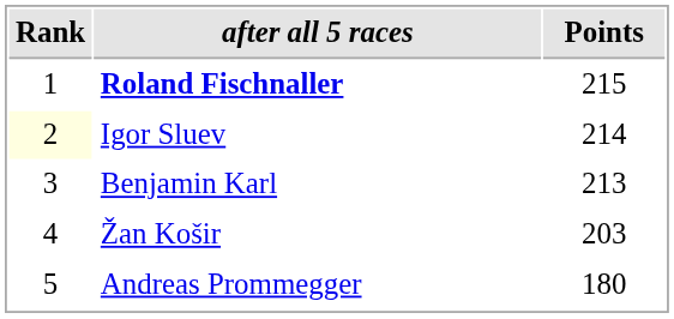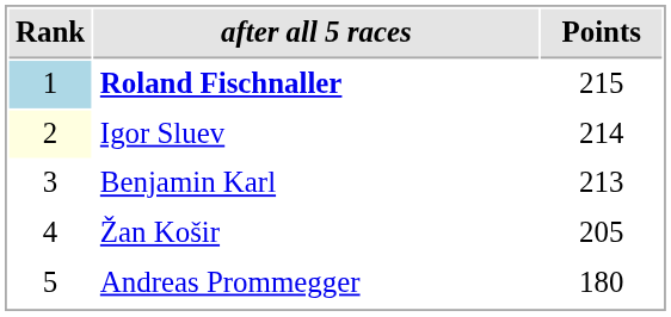Roland Fischnaller | Rank: no background -> lightblue background
Žan Košir | Points: 203 -> 205
